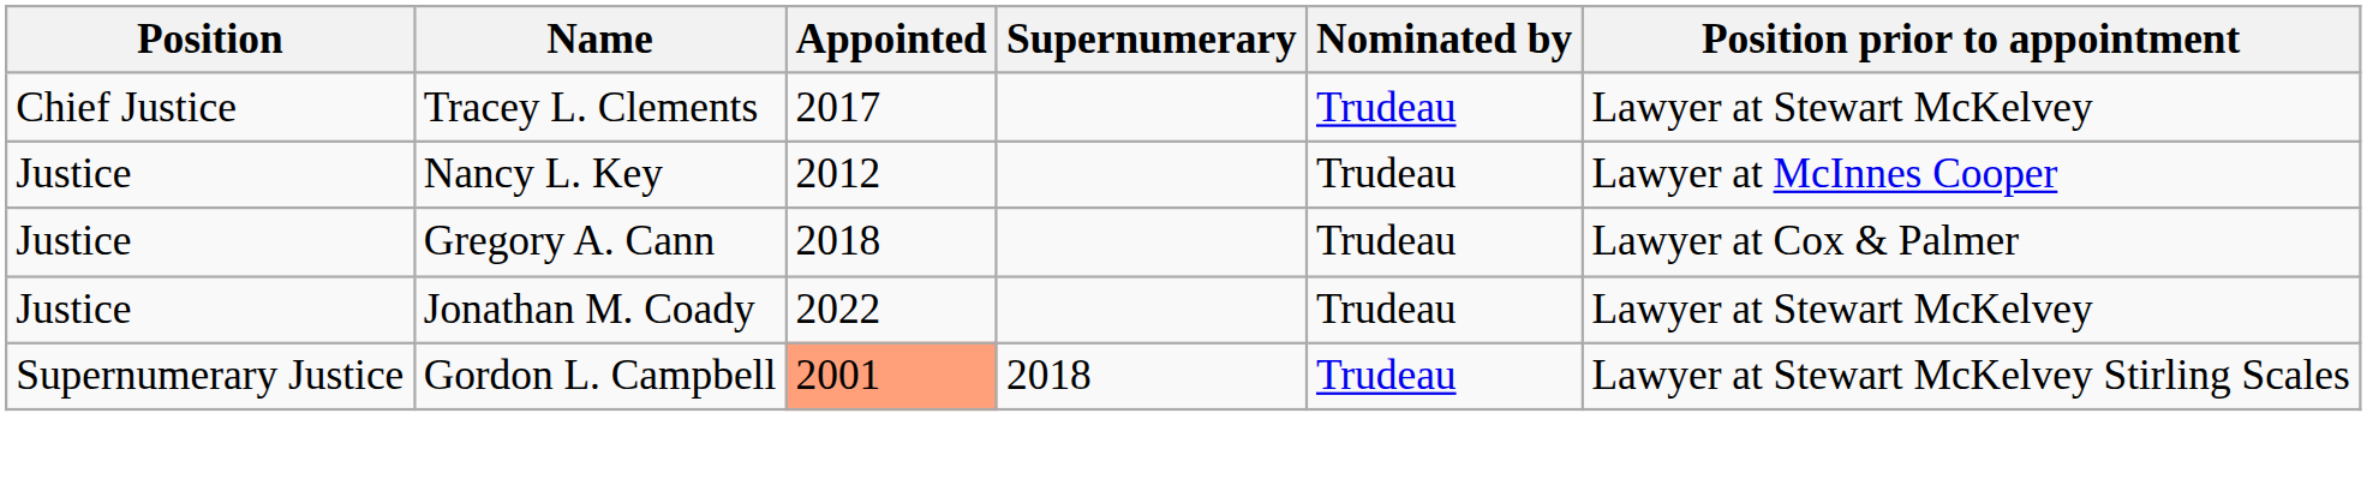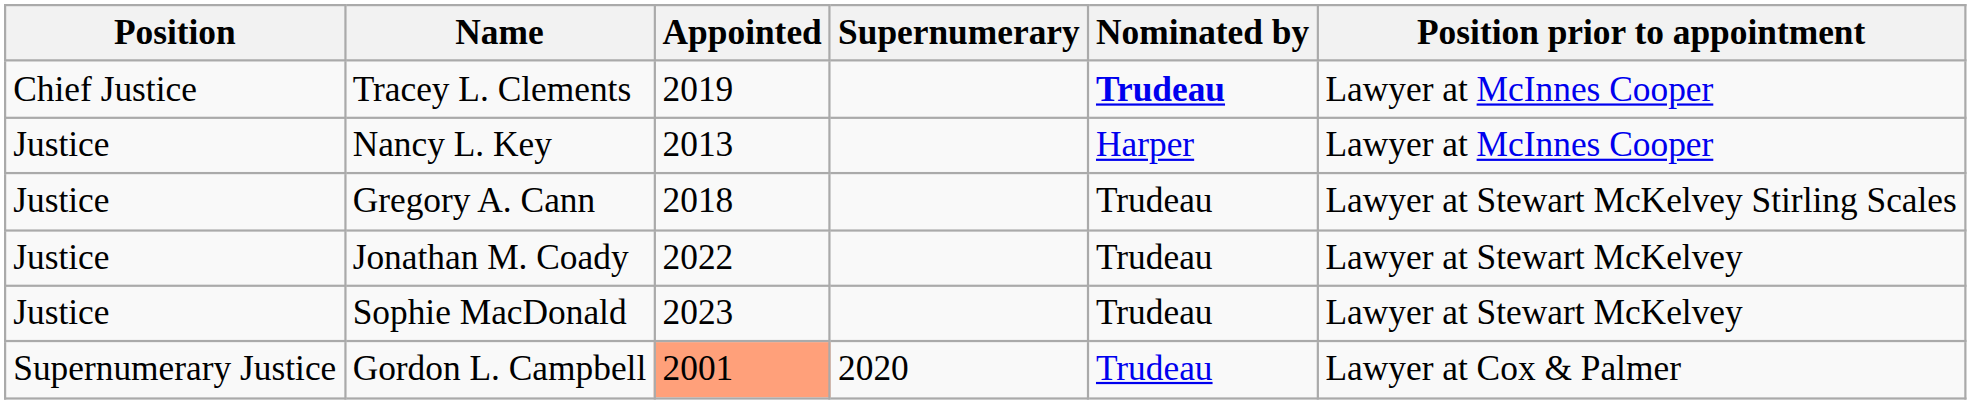Tracey L. Clements | Appointed: 2017 -> 2019
Tracey L. Clements | Nominated by: normal -> bold
Tracey L. Clements | Position prior to appointment: Lawyer at Stewart McKelvey -> Lawyer at McInnes Cooper
Nancy L. Key | Appointed: 2012 -> 2013
Nancy L. Key | Nominated by: Trudeau -> Harper
Gregory A. Cann | Position prior to appointment: Lawyer at Cox & Palmer -> Lawyer at Stewart McKelvey Stirling Scales
+ row: Justice | Sophie MacDonald | 2023 | Trudeau | Lawyer at Stewart McKelvey
Gordon L. Campbell | Supernumerary: 2018 -> 2020
Gordon L. Campbell | Position prior to appointment: Lawyer at Stewart McKelvey Stirling Scales -> Lawyer at Cox & Palmer
